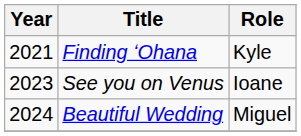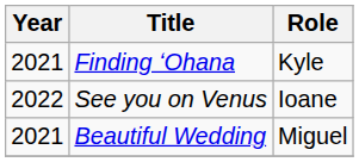See you on Venus | Year: 2023 -> 2022
Beautiful Wedding | Year: 2024 -> 2021
